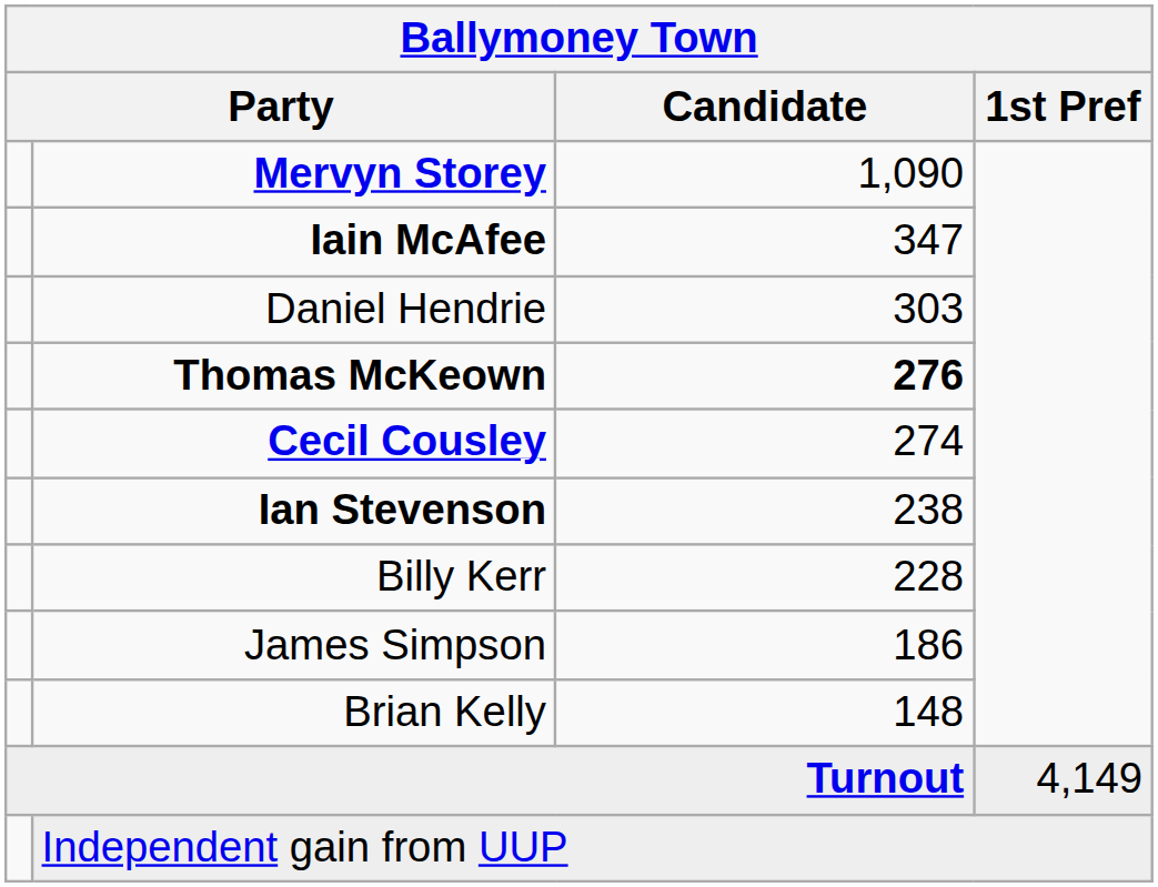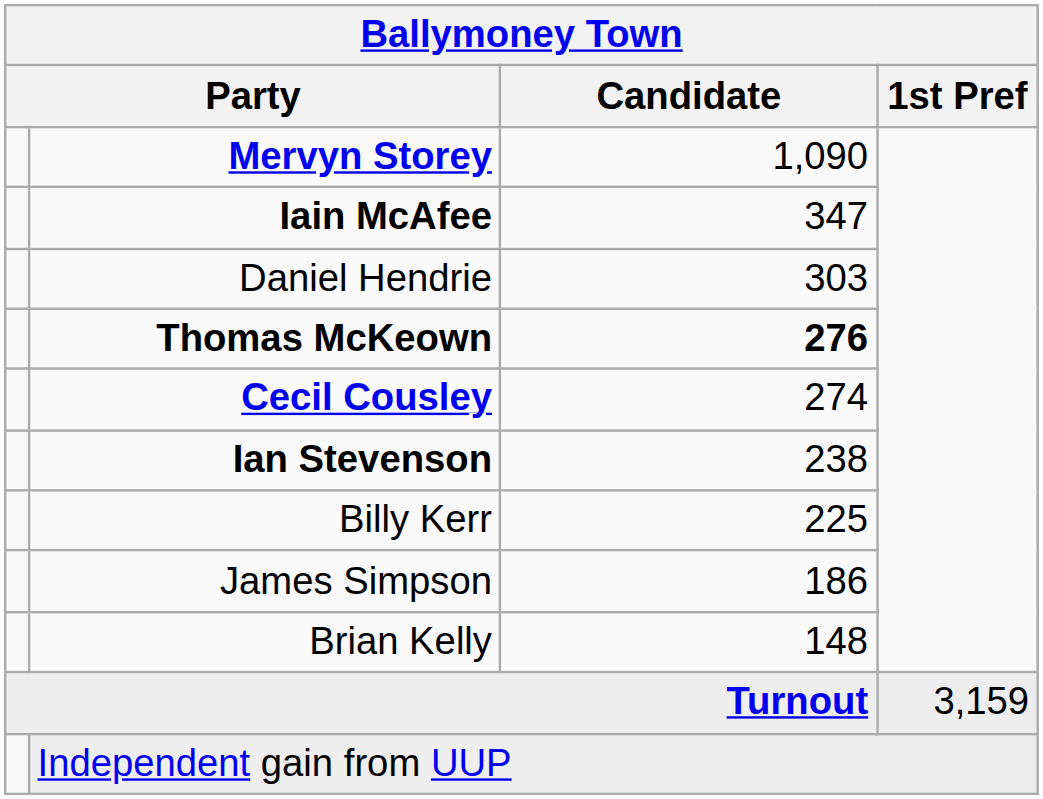Billy Kerr | Candidate: 228 -> 225
Turnout | 1st Pref: 4,149 -> 3,159
